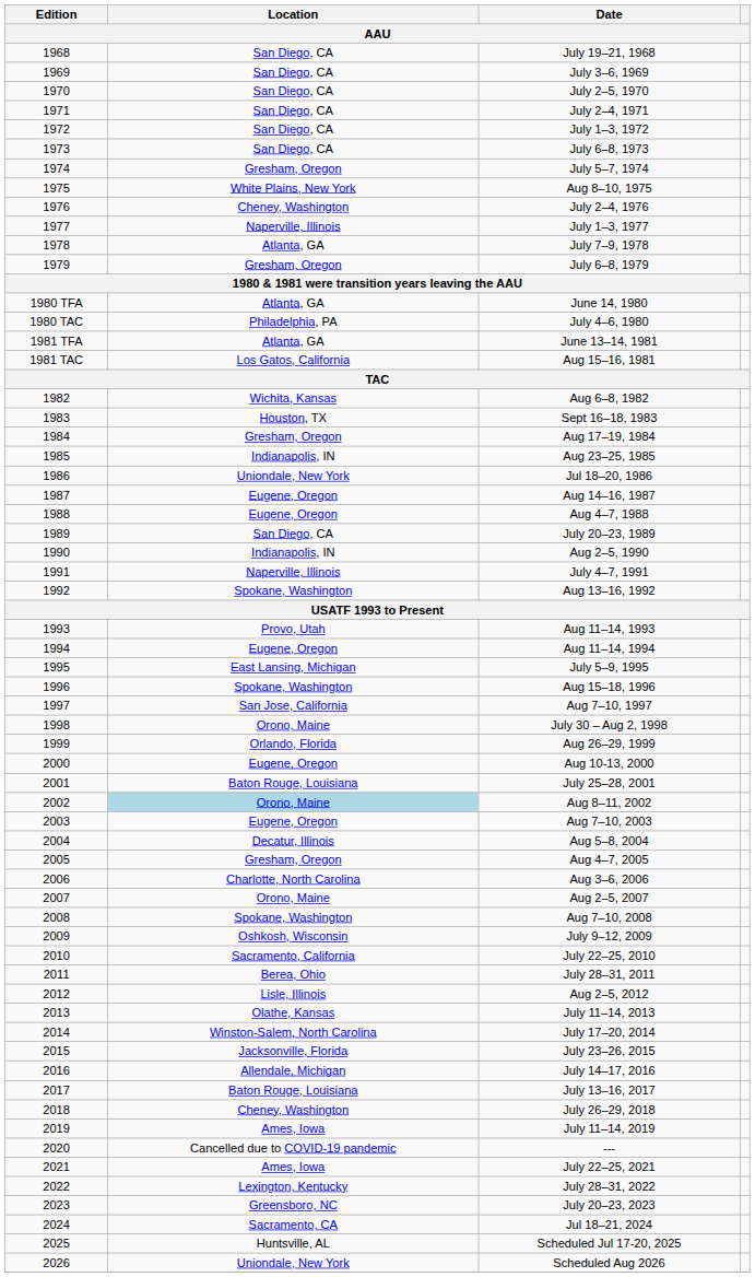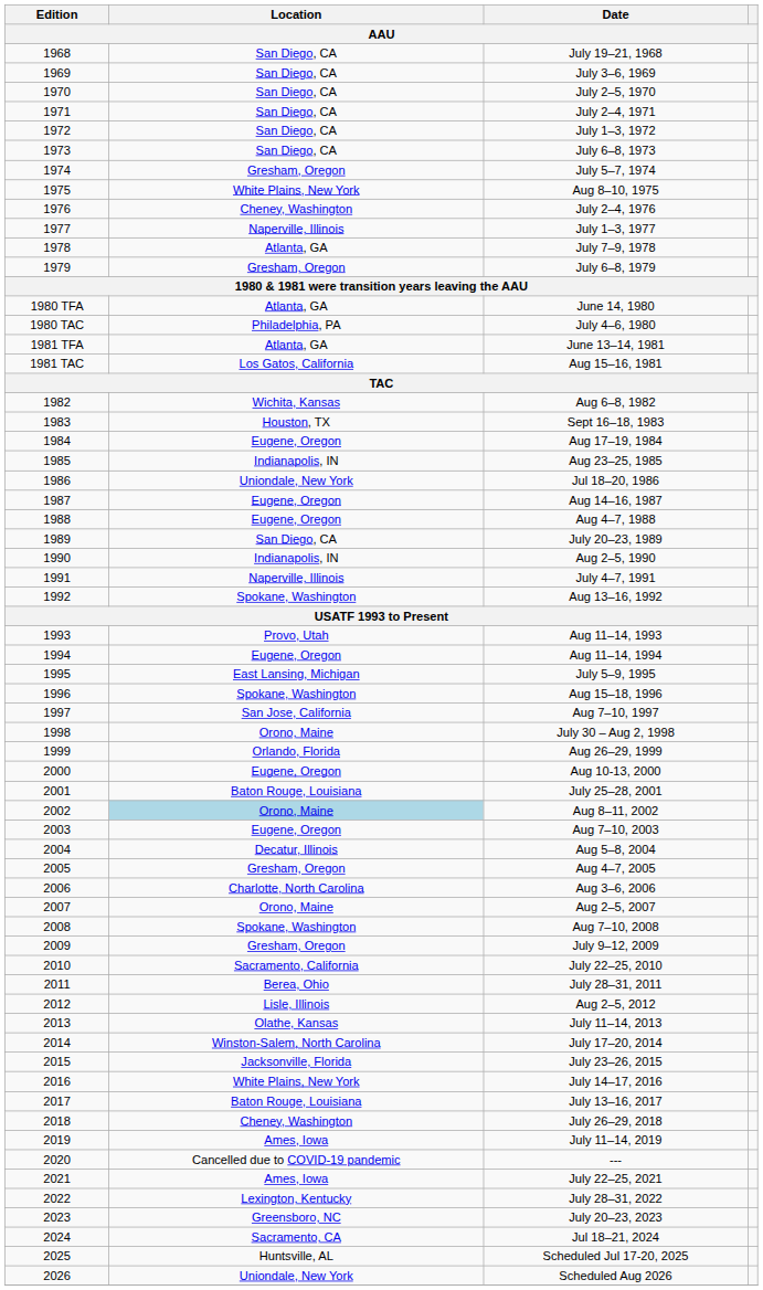Aug 17–19, 1984 | Location: Gresham, Oregon -> Eugene, Oregon
July 9–12, 2009 | Location: Oshkosh, Wisconsin -> Gresham, Oregon
July 14–17, 2016 | Location: Allendale, Michigan -> White Plains, New York
